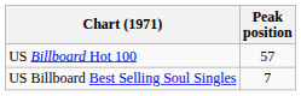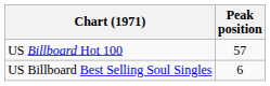US Billboard Best Selling Soul Singles | Peak position: 7 -> 6
